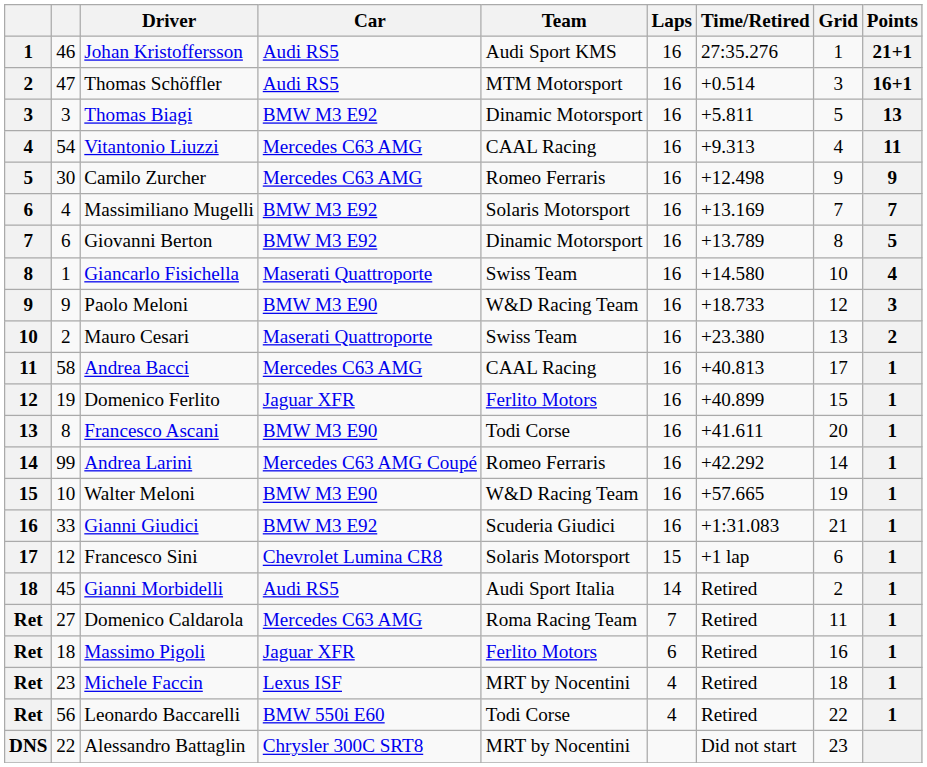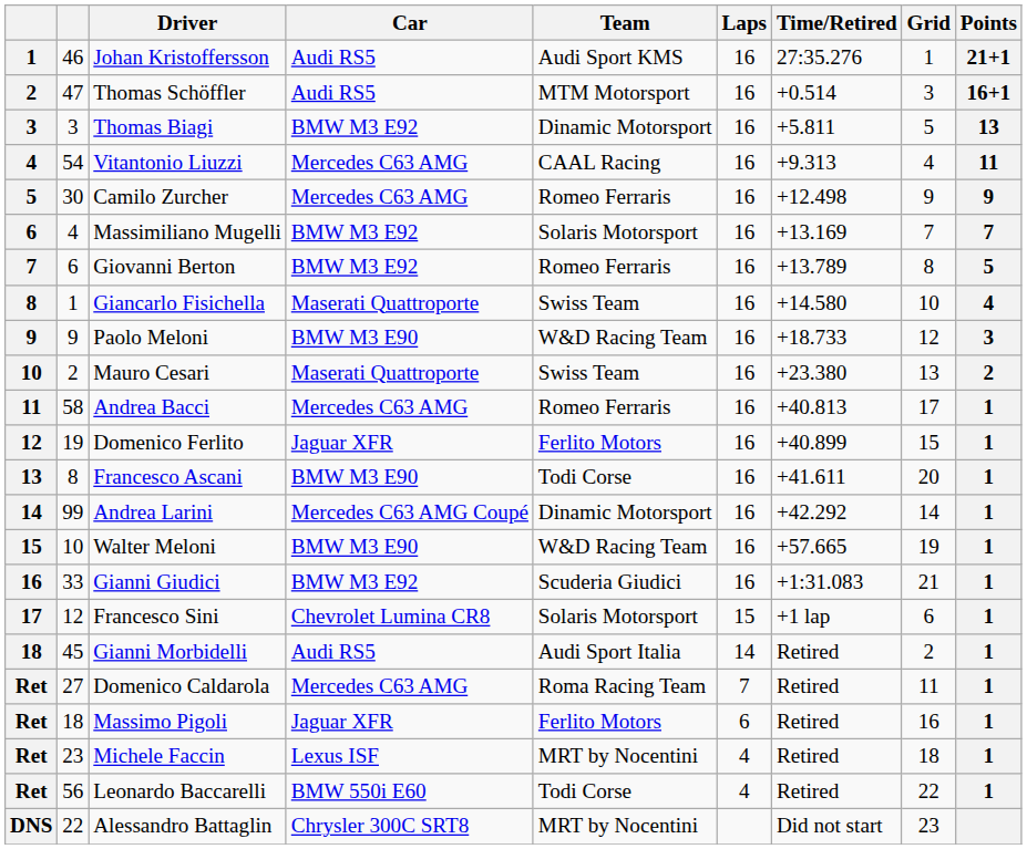Giovanni Berton | Team: Dinamic Motorsport -> Romeo Ferraris
Andrea Bacci | Team: CAAL Racing -> Romeo Ferraris
Andrea Larini | Team: Romeo Ferraris -> Dinamic Motorsport
